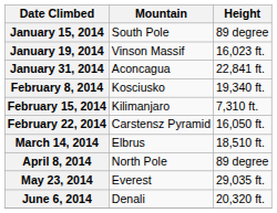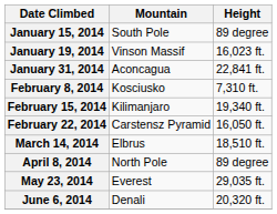February 8, 2014 | Height: 19,340 ft. -> 7,310 ft.
February 15, 2014 | Height: 7,310 ft. -> 19,340 ft.
